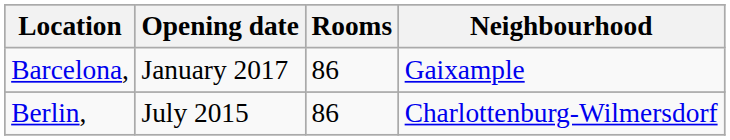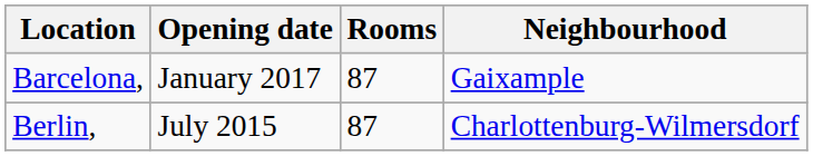Barcelona, | Rooms: 86 -> 87
Berlin, | Rooms: 86 -> 87
